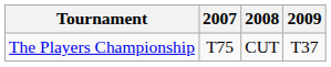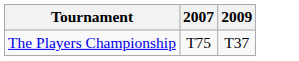- column: 2008 | CUT
